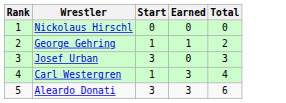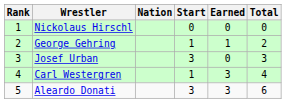+ column: Nation
